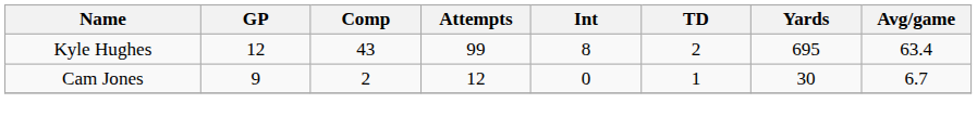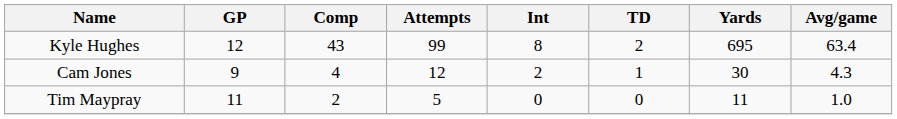Cam Jones | Comp: 2 -> 4
Cam Jones | Int: 0 -> 2
Cam Jones | Avg/game: 6.7 -> 4.3
+ row: Tim Maypray | 11 | 2 | 5 | 0 | 0 | 11 | 1.0
